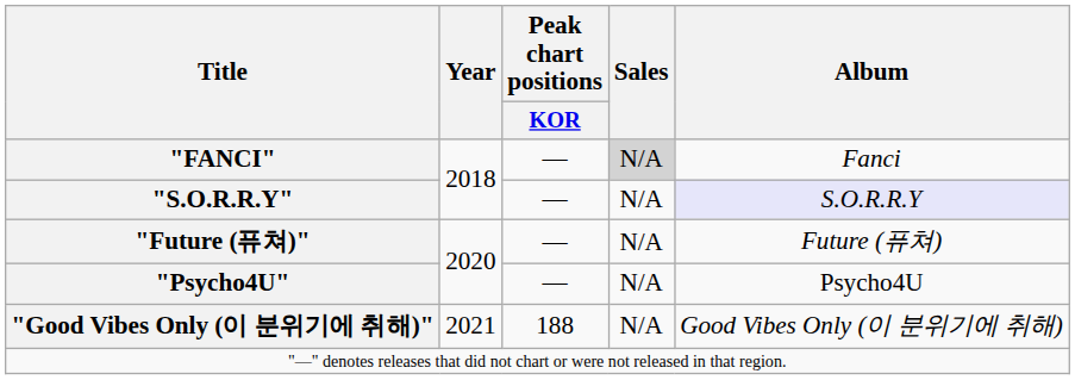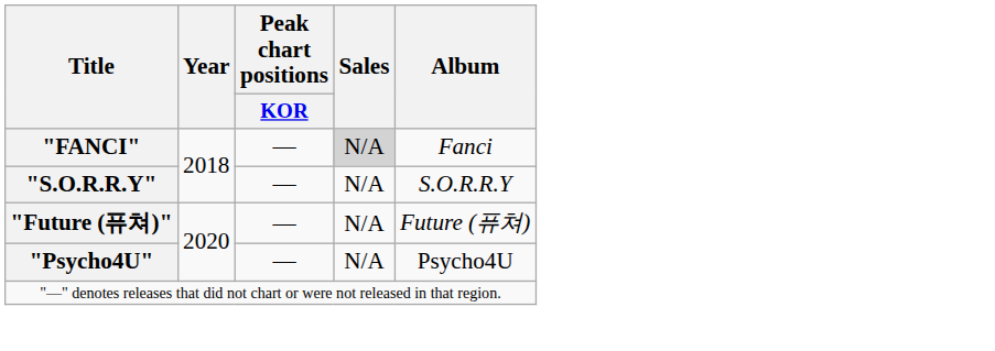"S.O.R.R.Y" | Album: lavender background -> no background
- row: "Good Vibes Only (이 분위기에 취해)" | 2021 | 188 | N/A | Good Vibes Only (이 분위기에 취해)
